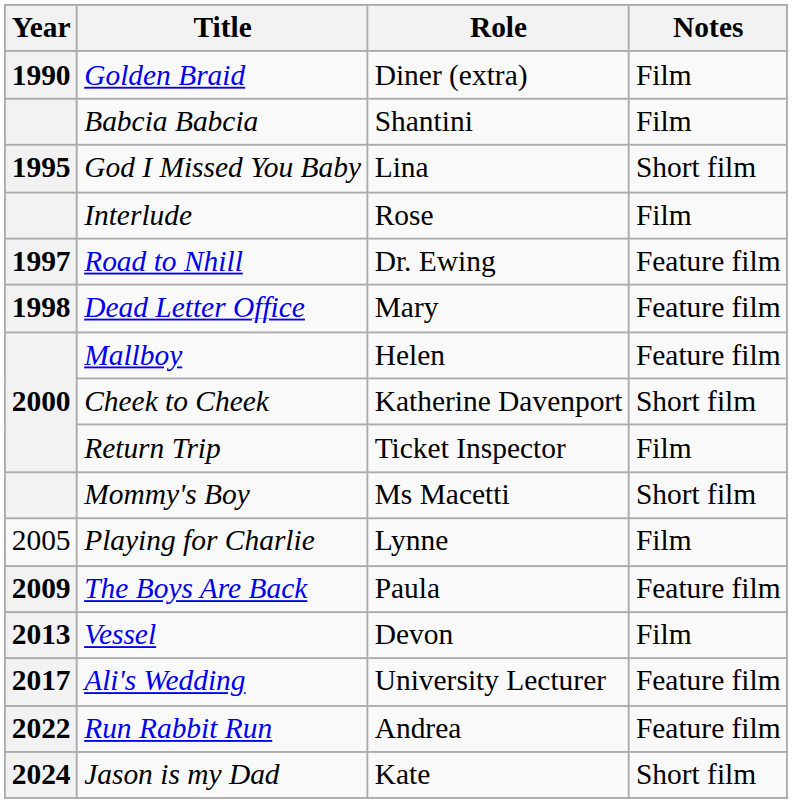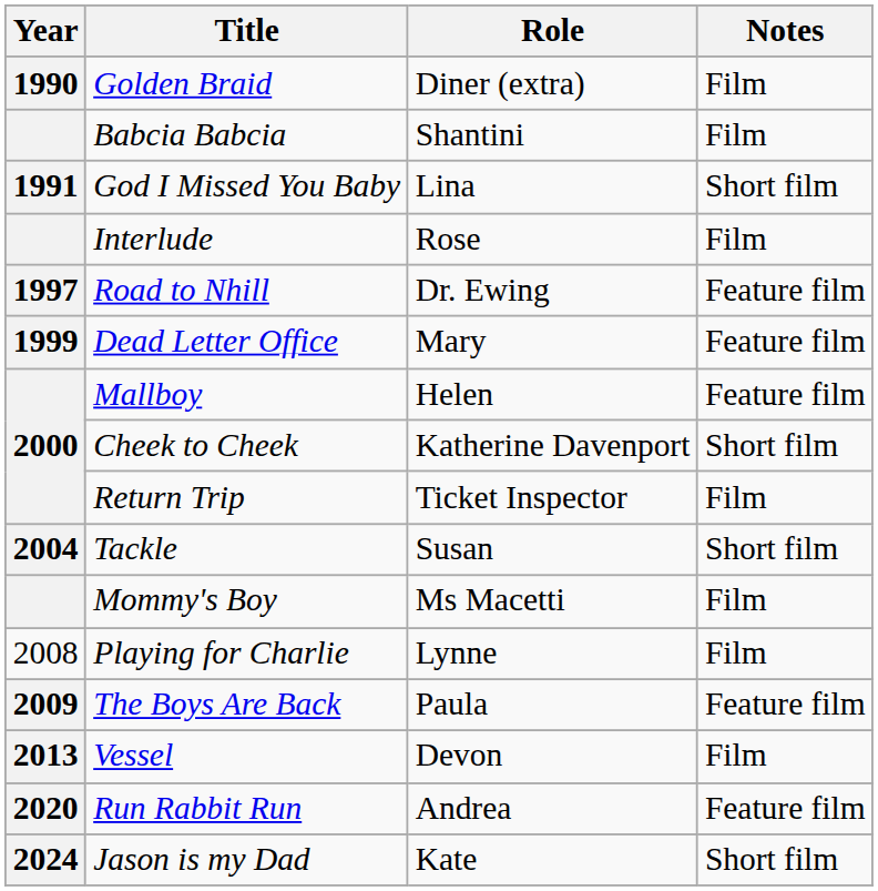God I Missed You Baby | Year: 1995 -> 1991
Dead Letter Office | Year: 1998 -> 1999
+ row: 2004 | Tackle | Susan | Short film
Mommy's Boy | Notes: Short film -> Film
Playing for Charlie | Year: 2005 -> 2008
- row: 2017 | Ali's Wedding | University Lecturer | Feature film
Run Rabbit Run | Year: 2022 -> 2020
